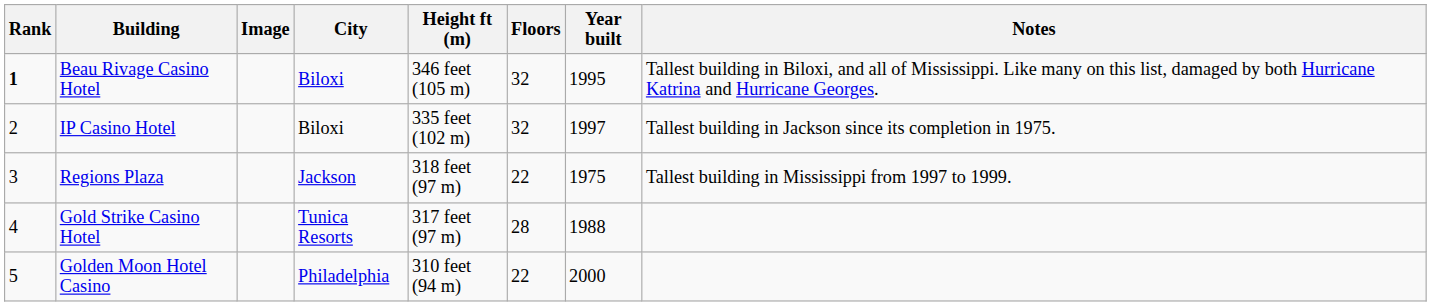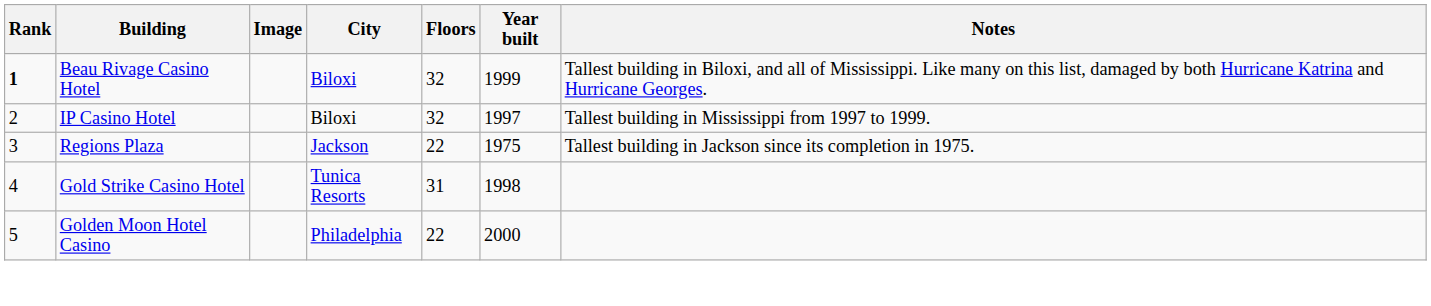- column: Height ft (m) | 346 feet (105 m) | 335 feet (102 m) | 318 feet (97 m) | 317 feet (97 m) | 310 feet (94 m)
Beau Rivage Casino Hotel | Year built: 1995 -> 1999
IP Casino Hotel | Notes: Tallest building in Jackson since its completion in 1975. -> Tallest building in Mississippi from 1997 to 1999.
Regions Plaza | Notes: Tallest building in Mississippi from 1997 to 1999. -> Tallest building in Jackson since its completion in 1975.
Gold Strike Casino Hotel | Floors: 28 -> 31
Gold Strike Casino Hotel | Year built: 1988 -> 1998
